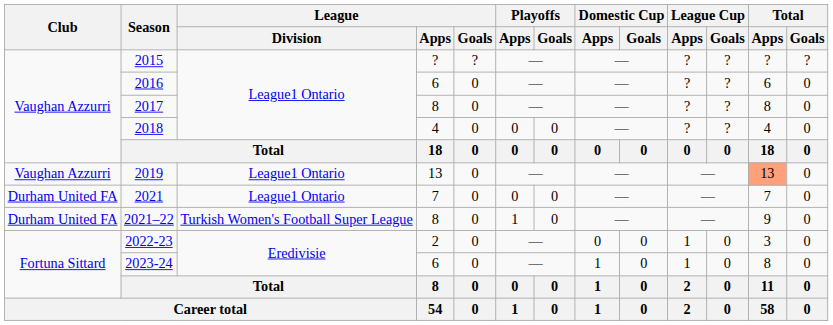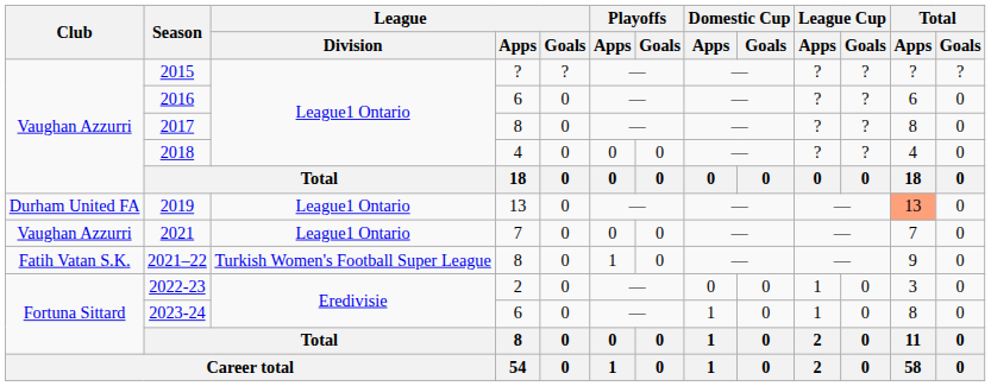2019 | Club: Vaughan Azzurri -> Durham United FA
2021 | Club: Durham United FA -> Vaughan Azzurri
2021–22 | Club: Durham United FA -> Fatih Vatan S.K.
